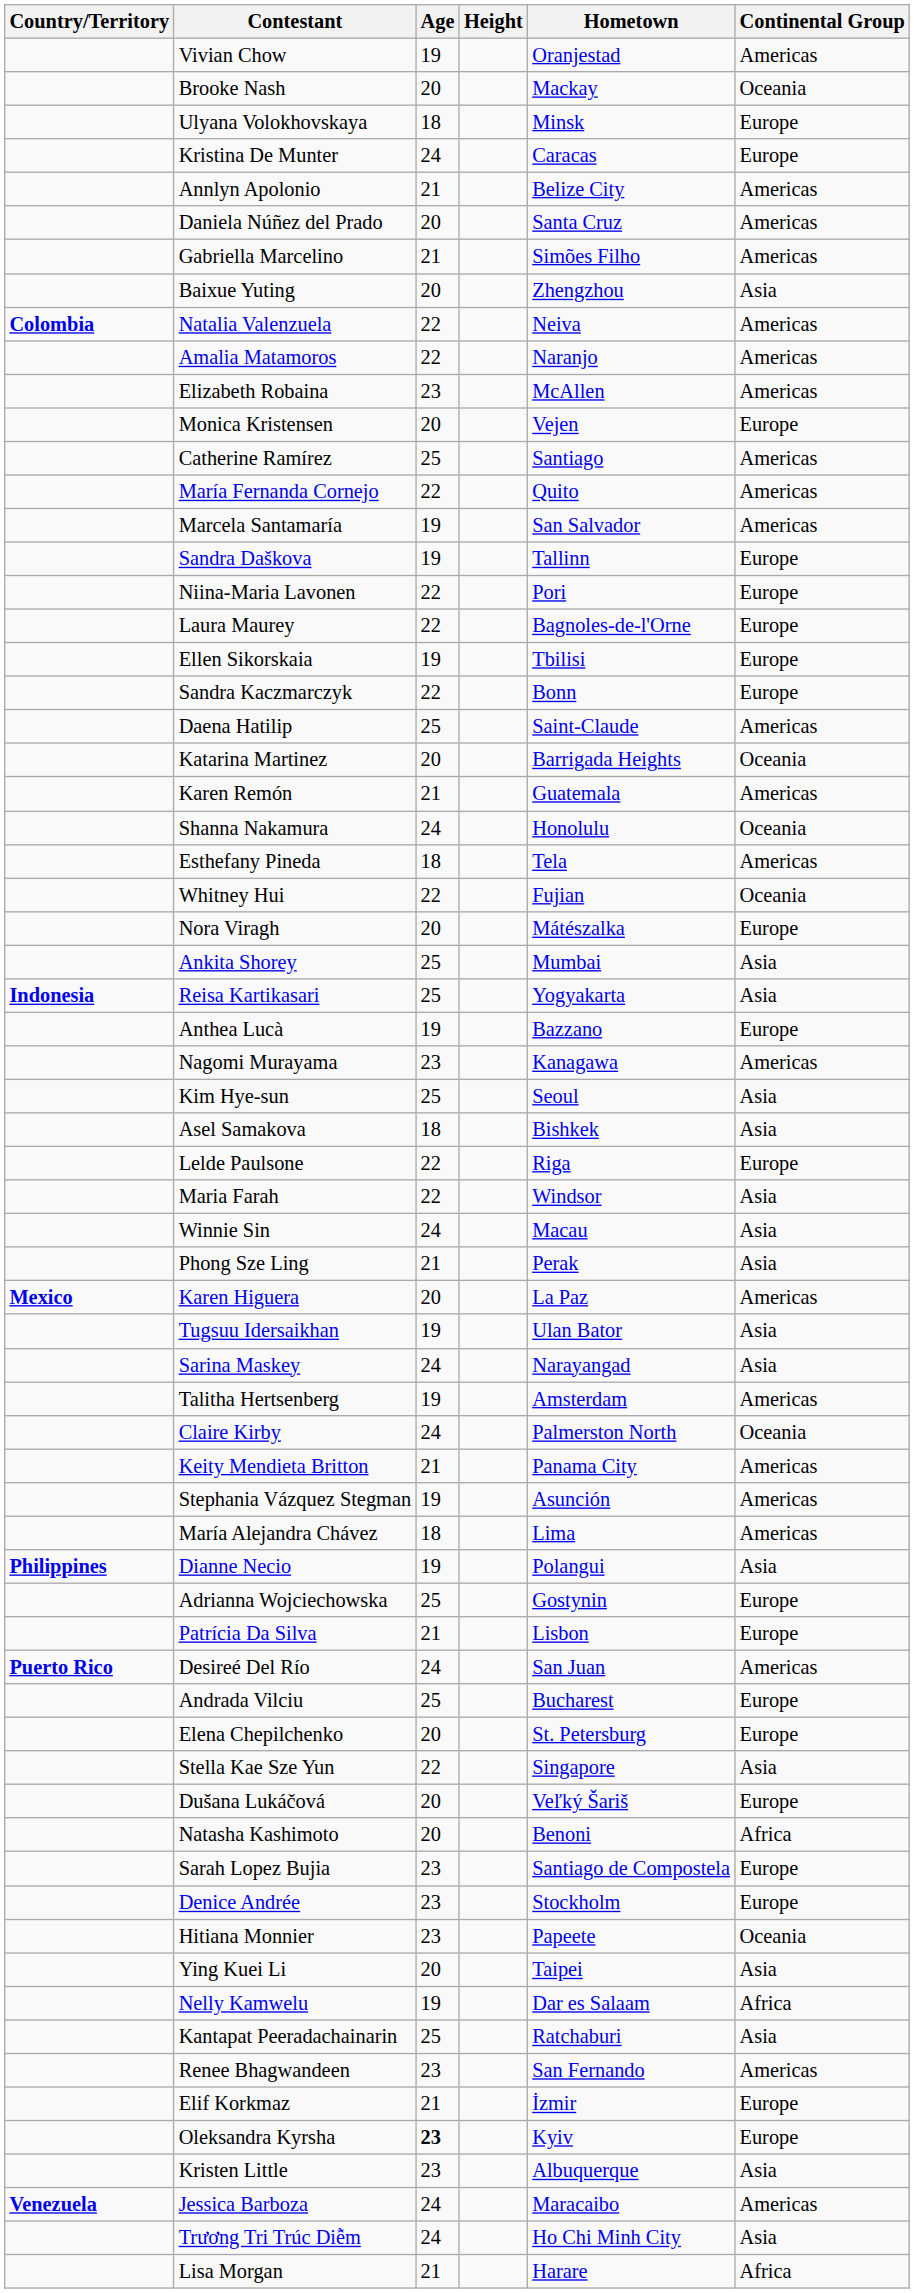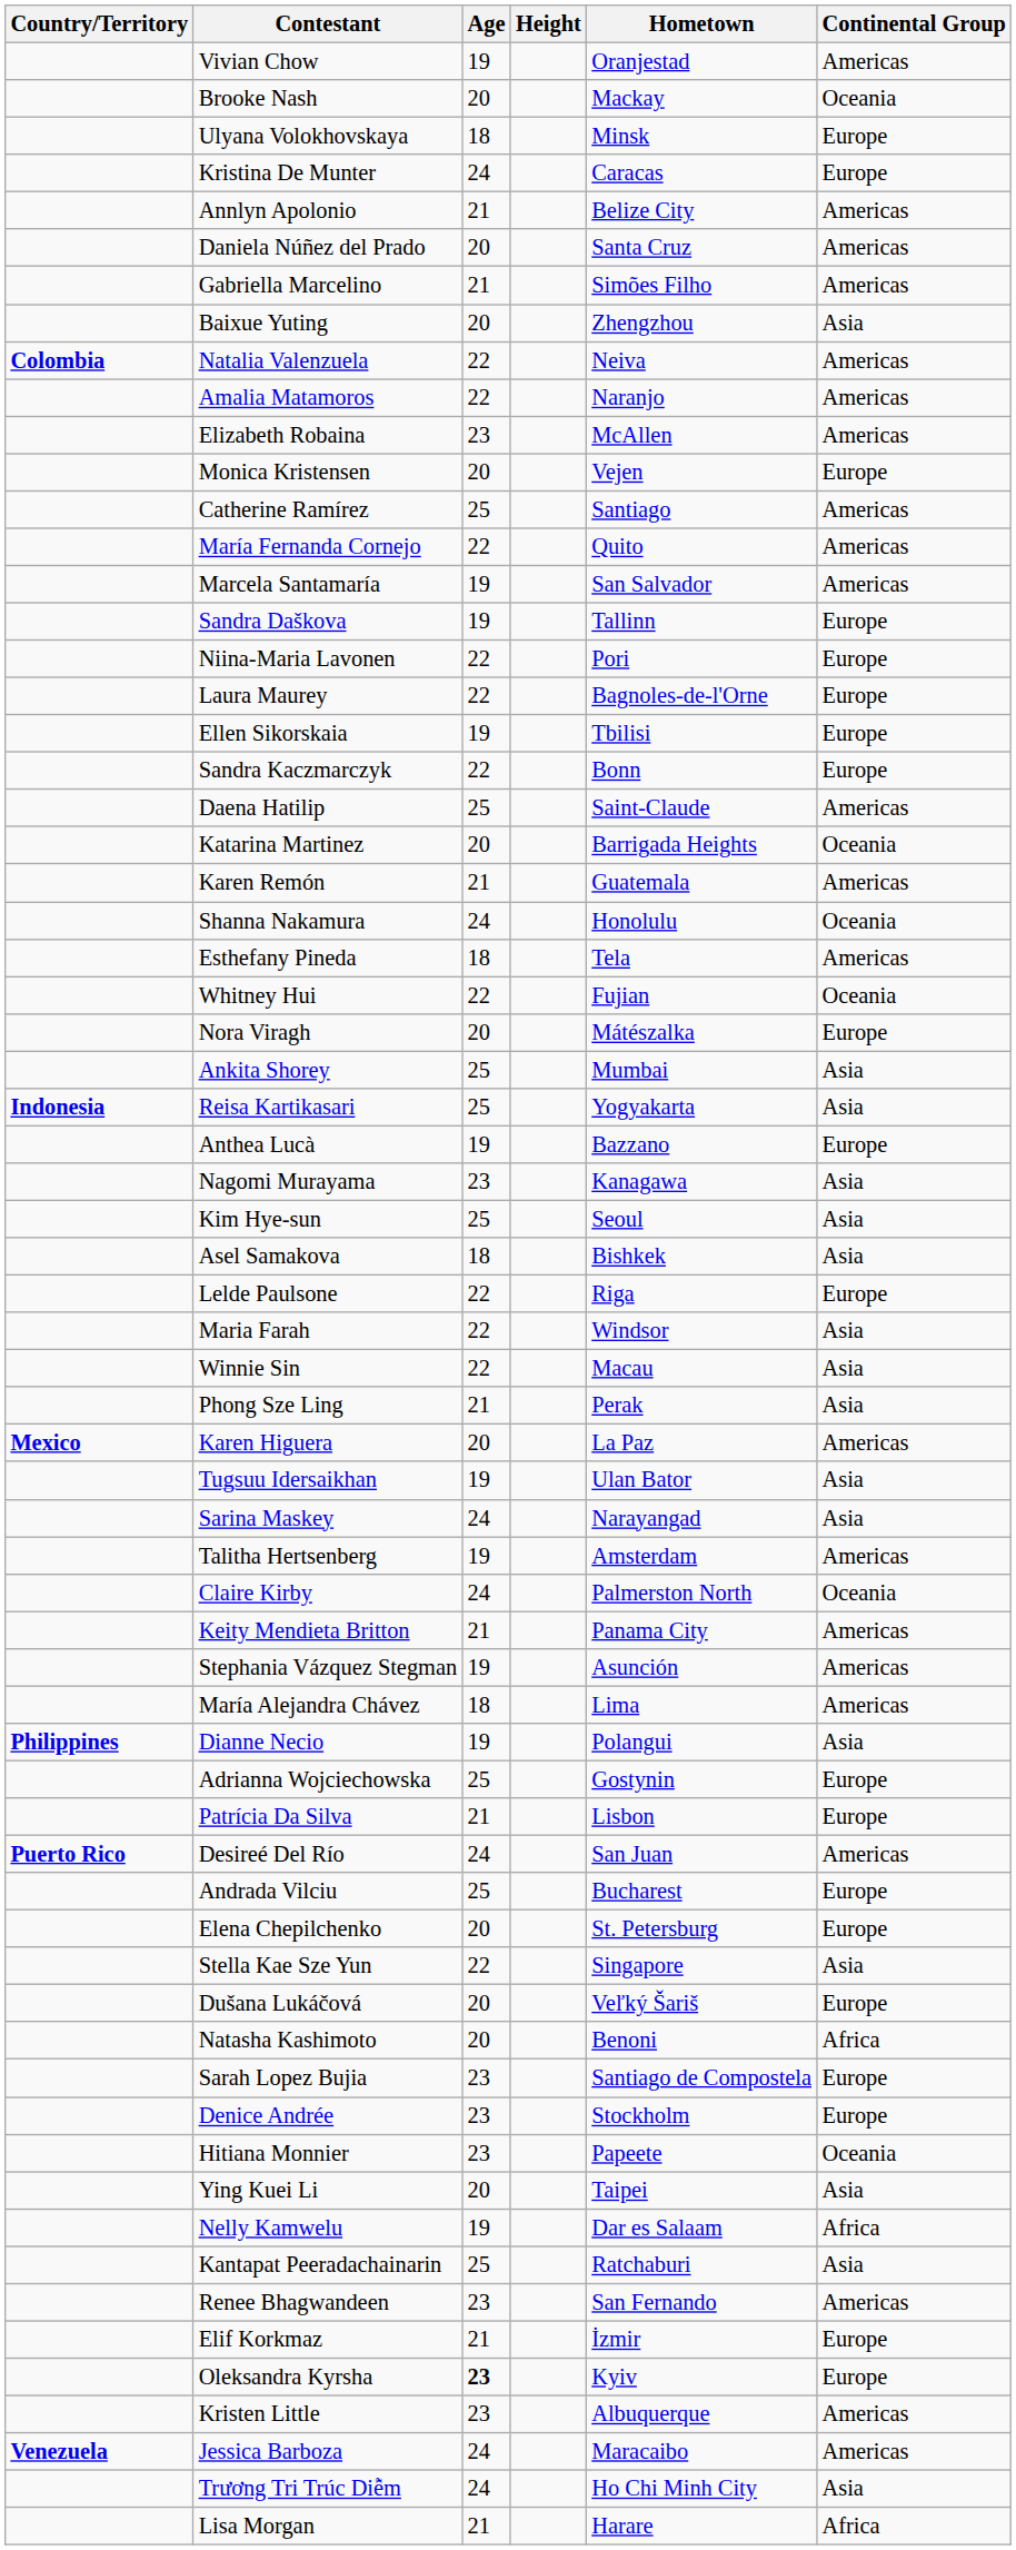Nagomi Murayama | Continental Group: Americas -> Asia
Winnie Sin | Age: 24 -> 22
Kristen Little | Continental Group: Asia -> Americas
